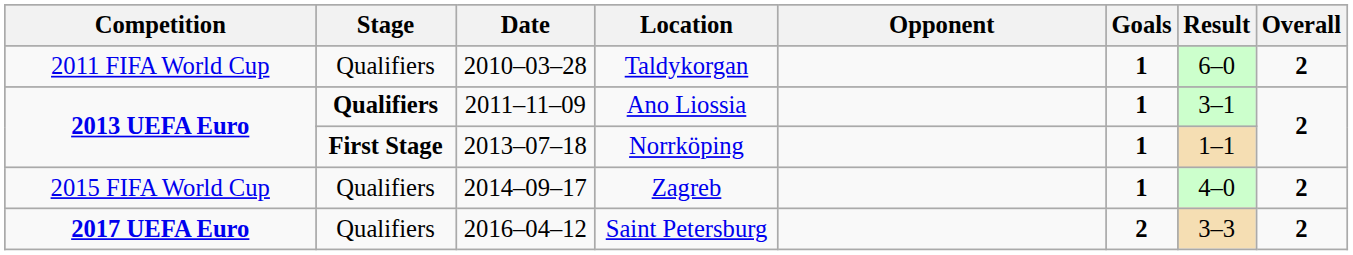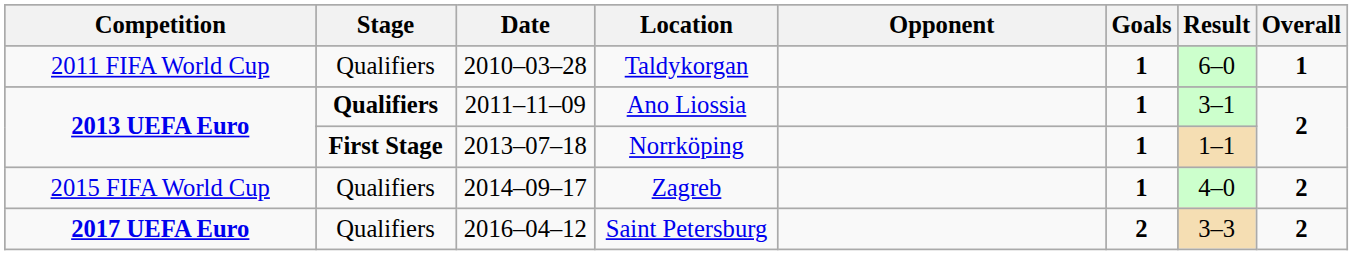Taldykorgan | Overall: 2 -> 1
